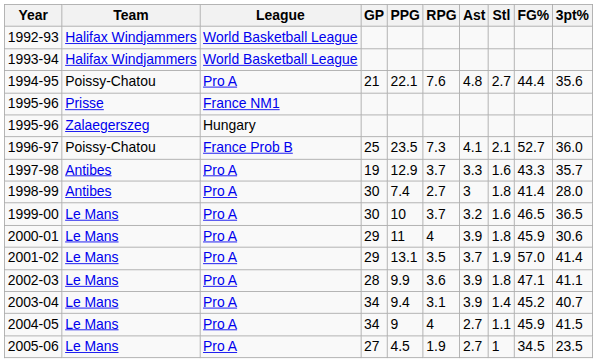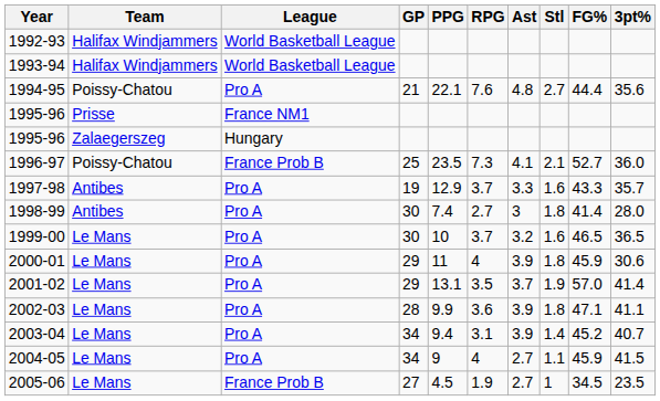2005-06 | League: Pro A -> France Prob B
